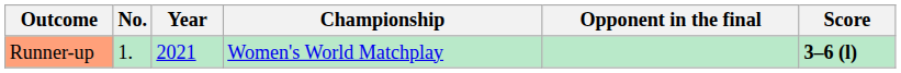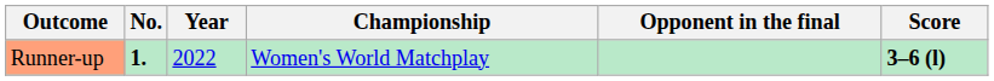Runner-up | No.: normal -> bold
Runner-up | Year: 2021 -> 2022
